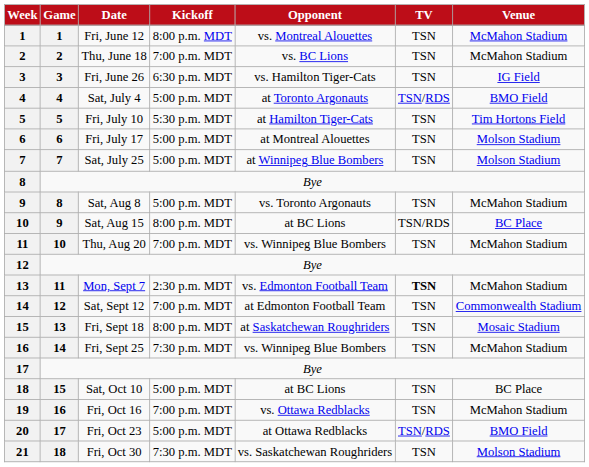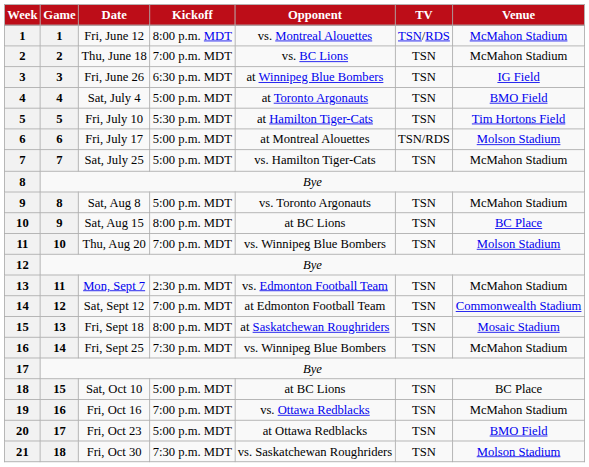Fri, June 12 | TV: TSN -> TSN/RDS
Fri, June 26 | Opponent: vs. Hamilton Tiger-Cats -> at Winnipeg Blue Bombers
Sat, July 4 | TV: TSN/RDS -> TSN
Fri, July 17 | TV: TSN -> TSN/RDS
Sat, July 25 | Opponent: at Winnipeg Blue Bombers -> vs. Hamilton Tiger-Cats
Sat, July 25 | Venue: Molson Stadium -> McMahon Stadium
Sat, Aug 15 | TV: TSN/RDS -> TSN
Thu, Aug 20 | Venue: McMahon Stadium -> Molson Stadium
Mon, Sept 7 | TV: bold -> normal
Fri, Oct 23 | TV: TSN/RDS -> TSN
